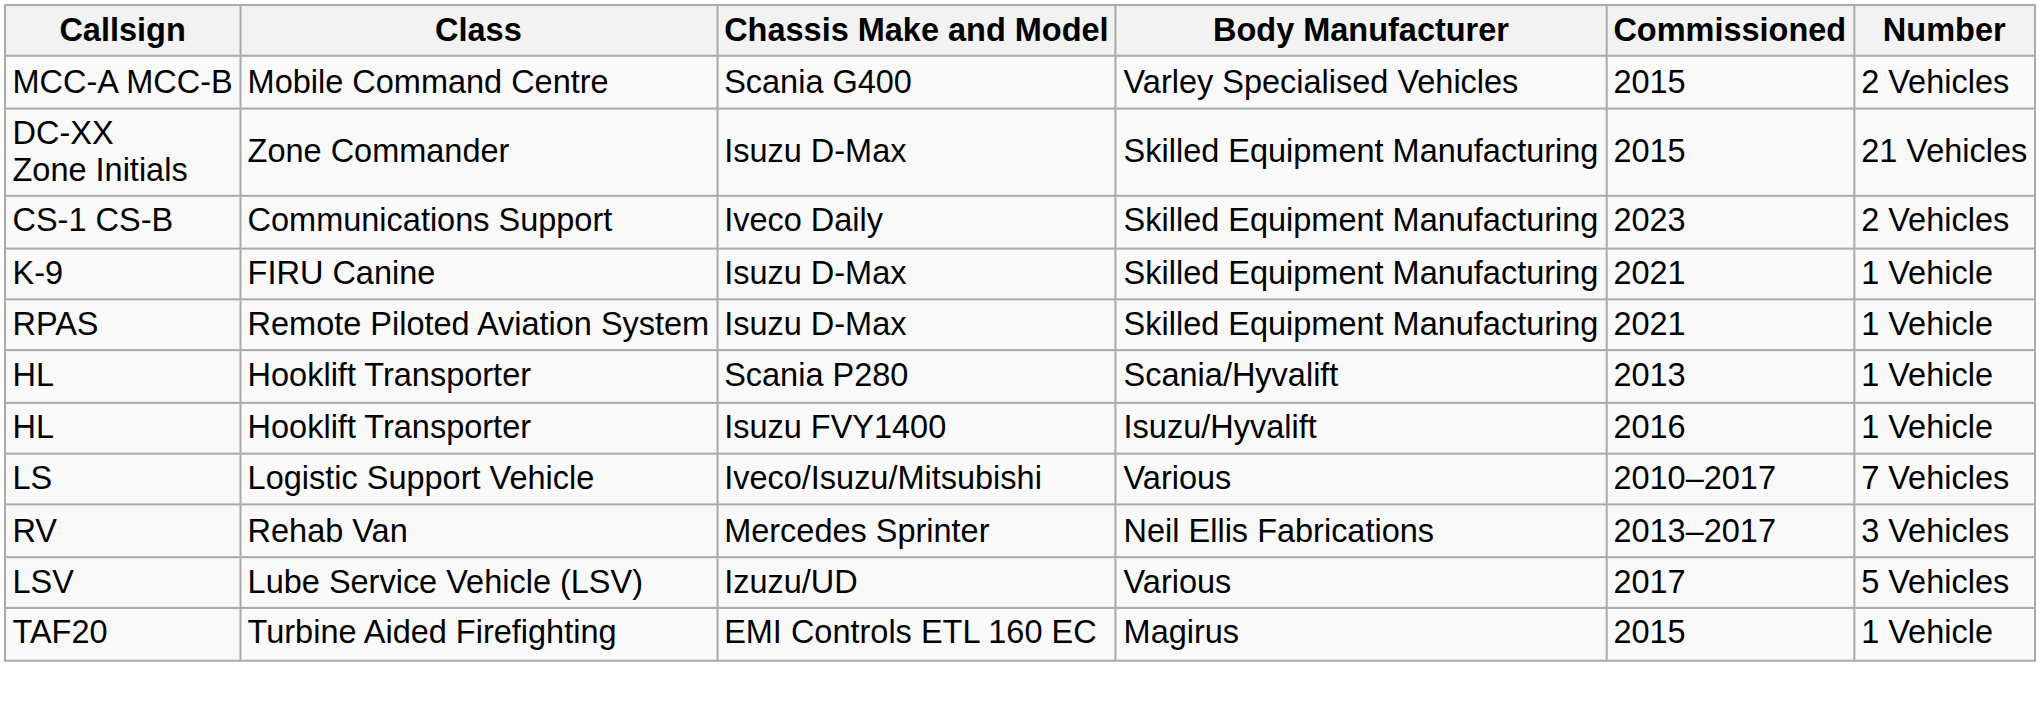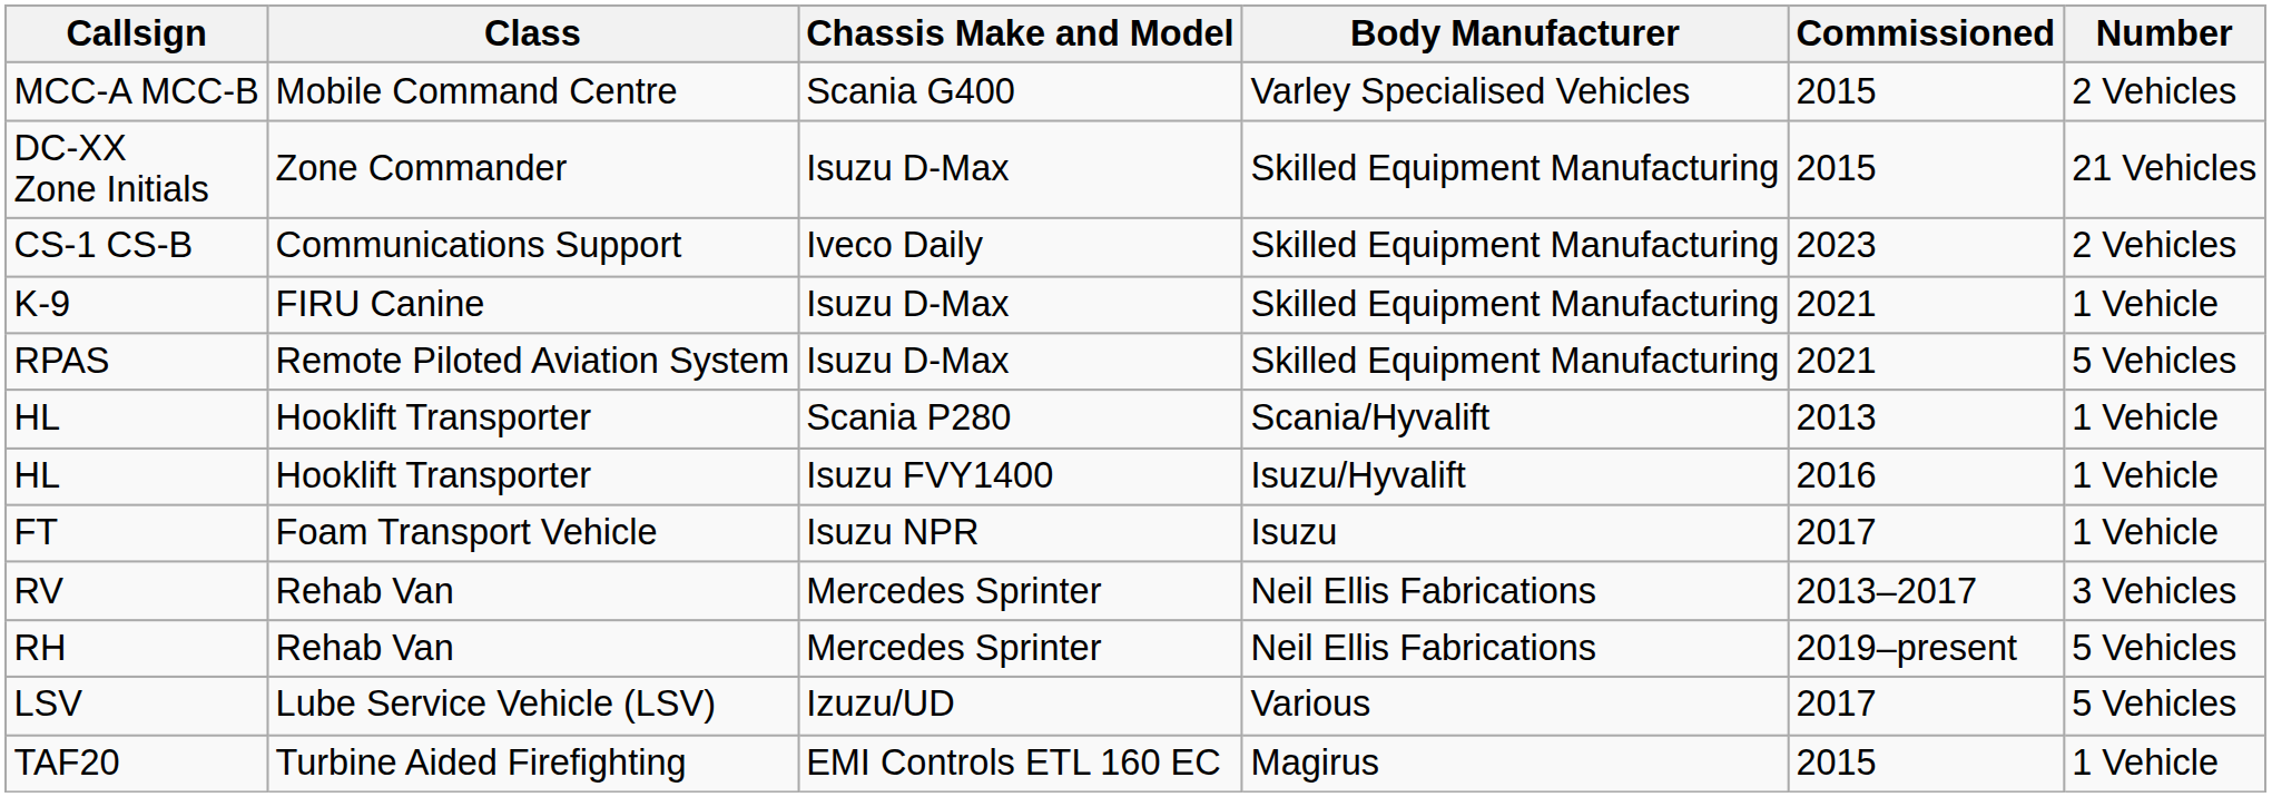RPAS | Number: 1 Vehicle -> 5 Vehicles
- row: LS | Logistic Support Vehicle | Iveco/Isuzu/Mitsubishi | Various | 2010–2017 | 7 Vehicles
+ row: FT | Foam Transport Vehicle | Isuzu NPR | Isuzu | 2017 | 1 Vehicle
+ row: RH | Rehab Van | Mercedes Sprinter | Neil Ellis Fabrications | 2019–present | 5 Vehicles
